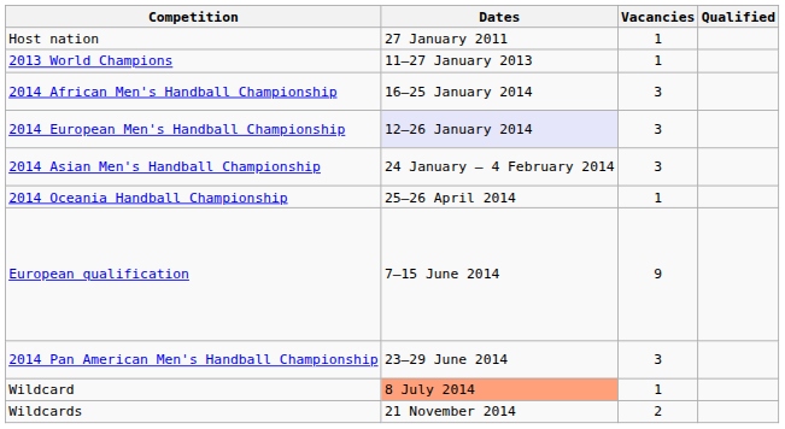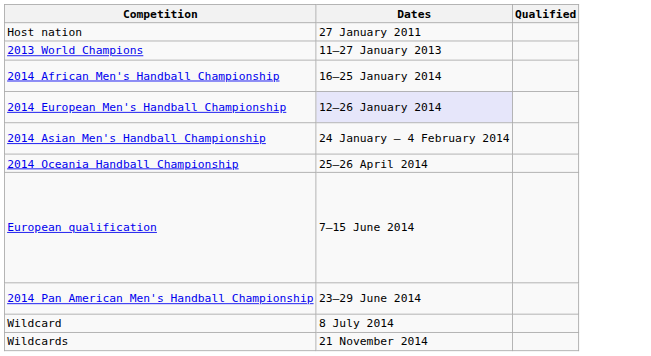- column: Vacancies | 1 | 1 | 3 | 3 | 3 | 1 | 9 | 3 | 1 | 2
Wildcard | Dates: lightsalmon background -> no background
